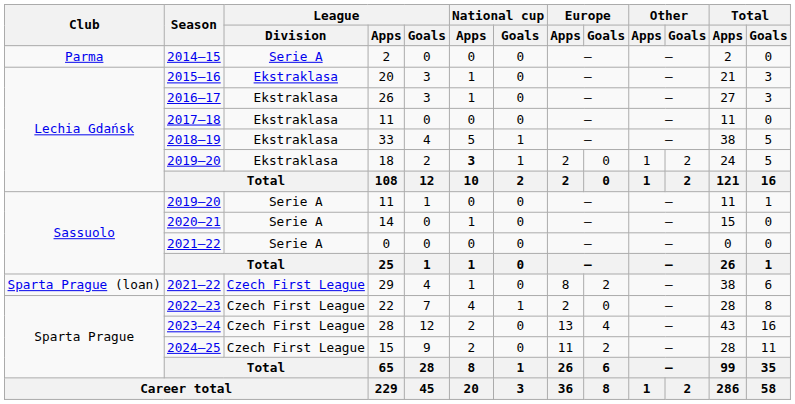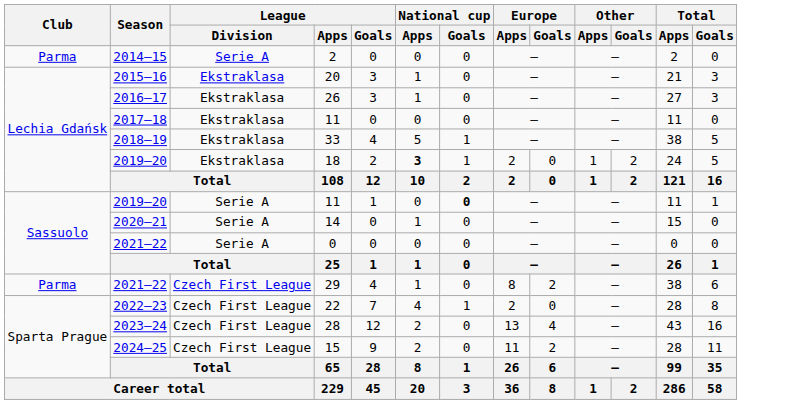2019–20 / 11 | National cup / Goals: normal -> bold
29 | Club: Sparta Prague (loan) -> Parma
